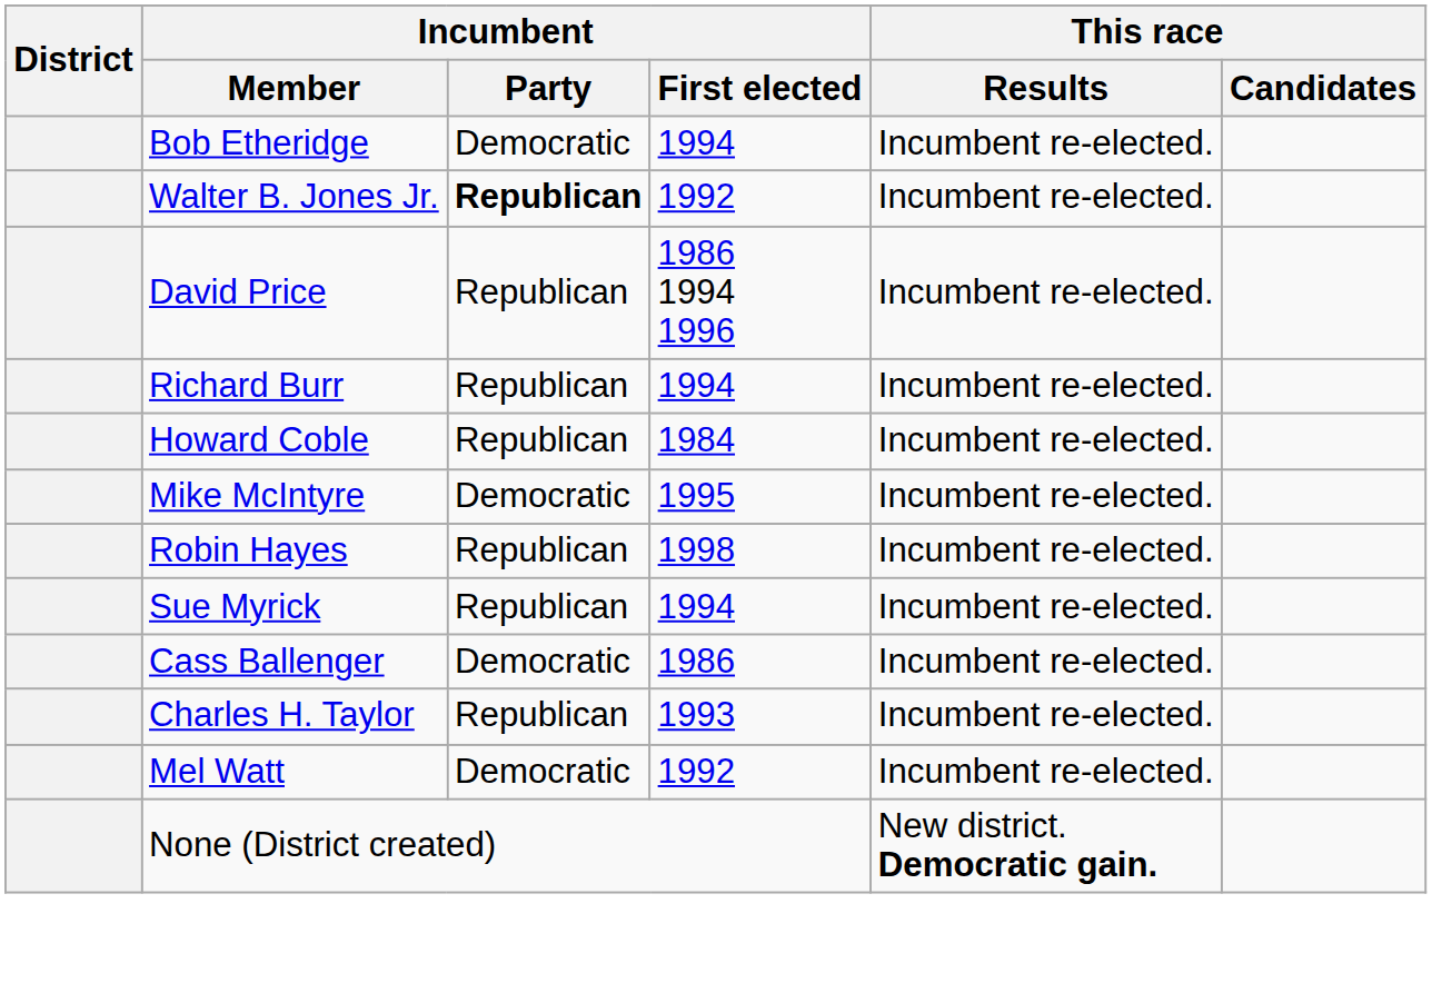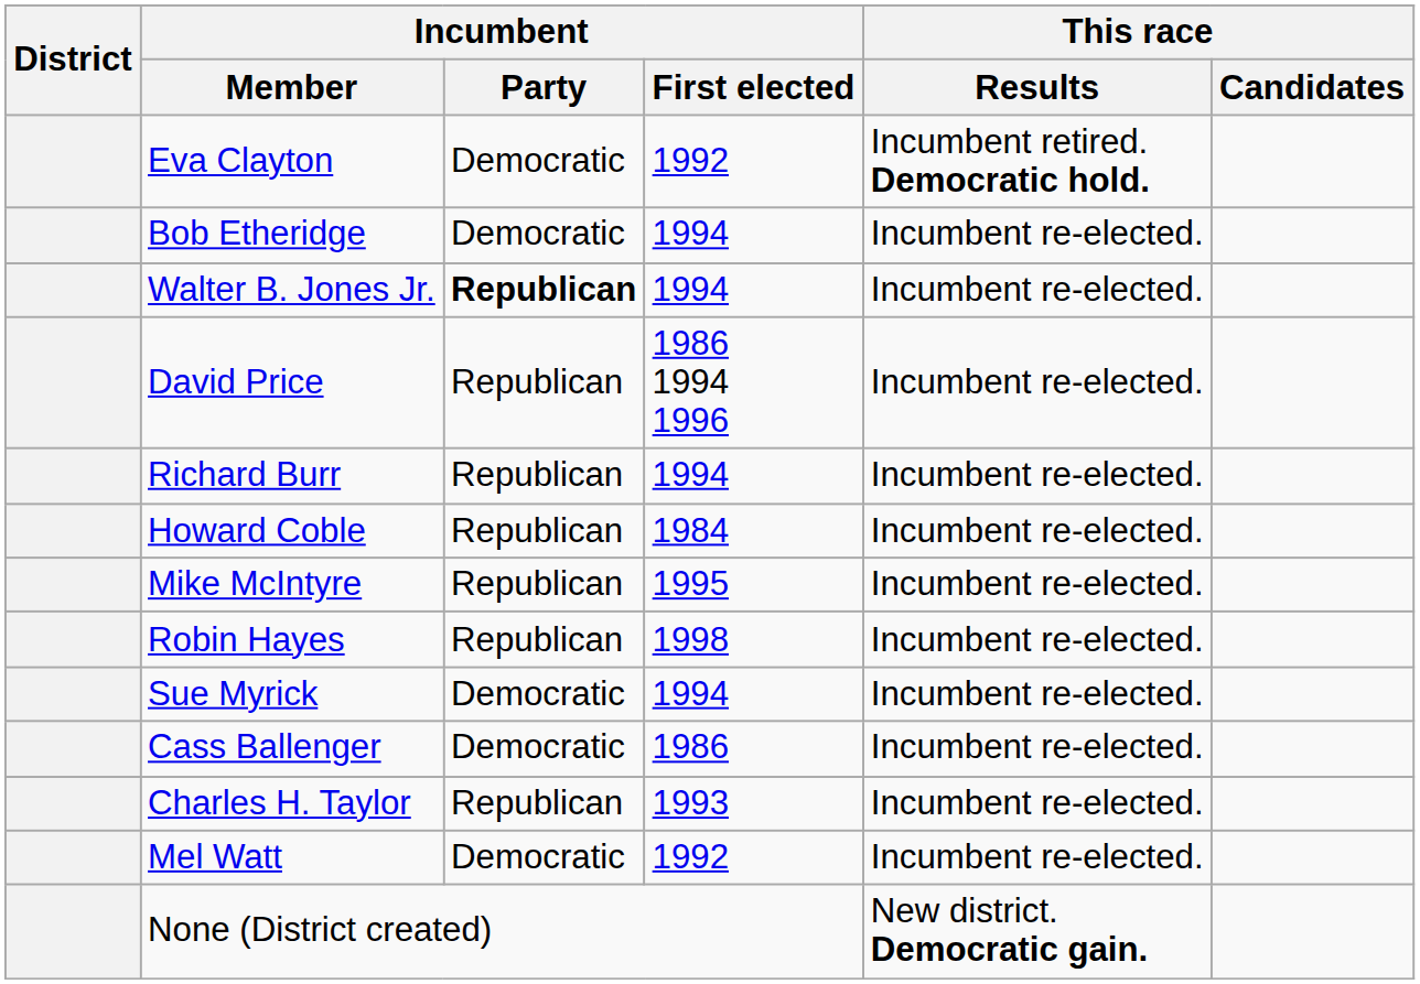+ row: Eva Clayton | Democratic | 1992 | Incumbent retired. Democratic hold.
Walter B. Jones Jr. | Incumbent / First elected: 1992 -> 1994
Mike McIntyre | Incumbent / Party: Democratic -> Republican
Sue Myrick | Incumbent / Party: Republican -> Democratic
